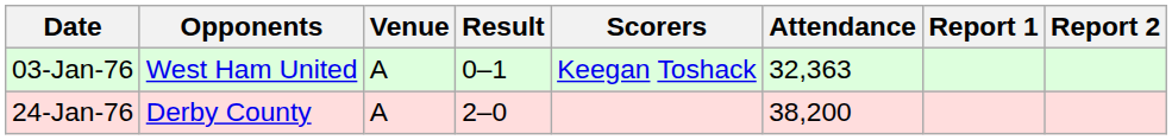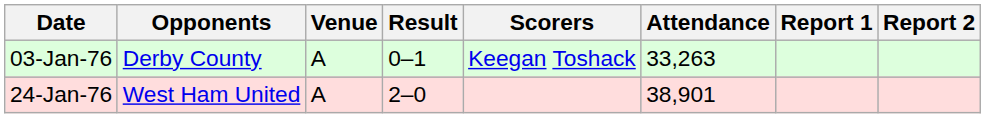03-Jan-76 | Opponents: West Ham United -> Derby County
03-Jan-76 | Attendance: 32,363 -> 33,263
24-Jan-76 | Opponents: Derby County -> West Ham United
24-Jan-76 | Attendance: 38,200 -> 38,901
